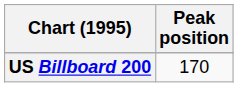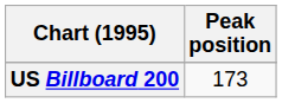US Billboard 200 | Peak position: 170 -> 173
